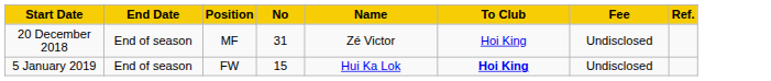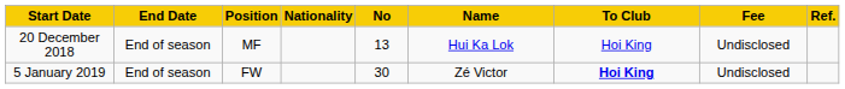+ column: Nationality
20 December 2018 | No: 31 -> 13
20 December 2018 | Name: Zé Victor -> Hui Ka Lok
5 January 2019 | No: 15 -> 30
5 January 2019 | Name: Hui Ka Lok -> Zé Victor
